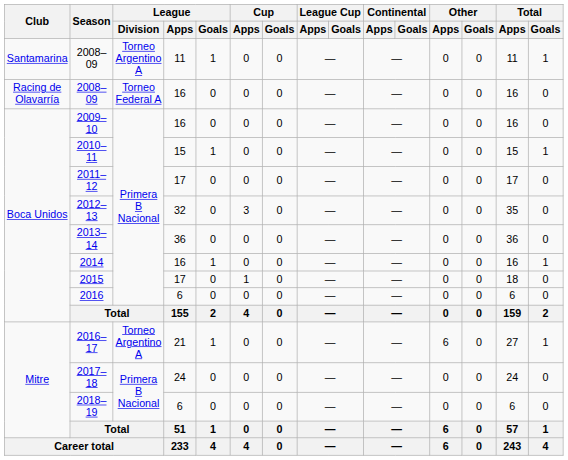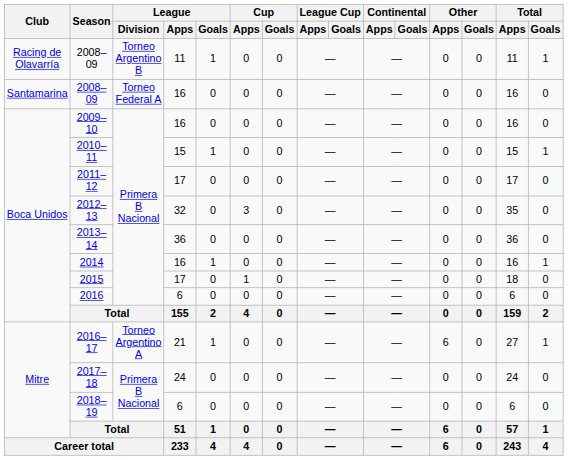2008–09 / 11 | Club: Santamarina -> Racing de Olavarría
2008–09 / 11 | League / Division: Torneo Argentino A -> Torneo Argentino B
2008–09 / 16 | Club: Racing de Olavarría -> Santamarina
